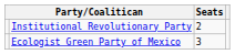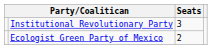Institutional Revolutionary Party | Seats: 2 -> 3
Ecologist Green Party of Mexico | Seats: 3 -> 2
